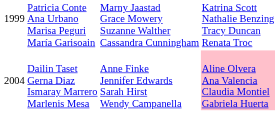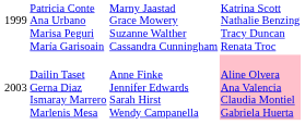Dailin Taset Gerna Diaz Ismaray Marrero Marlenis Mesa | column 1: 2004 -> 2003
